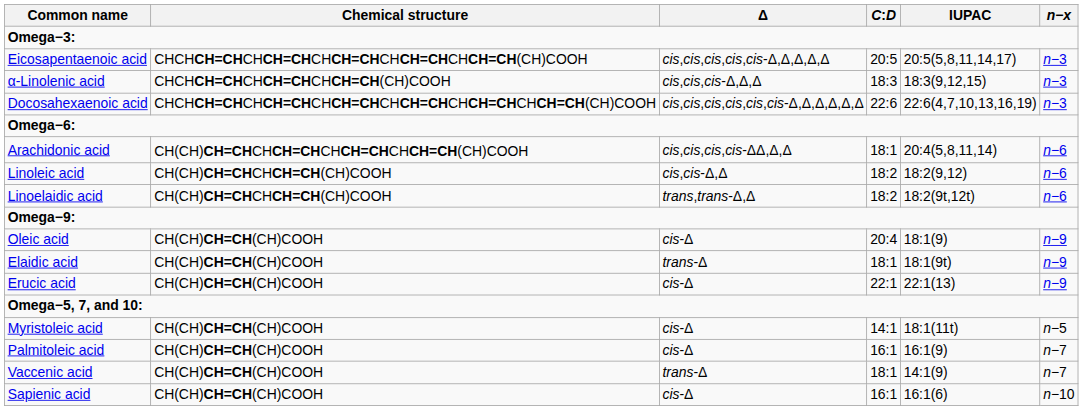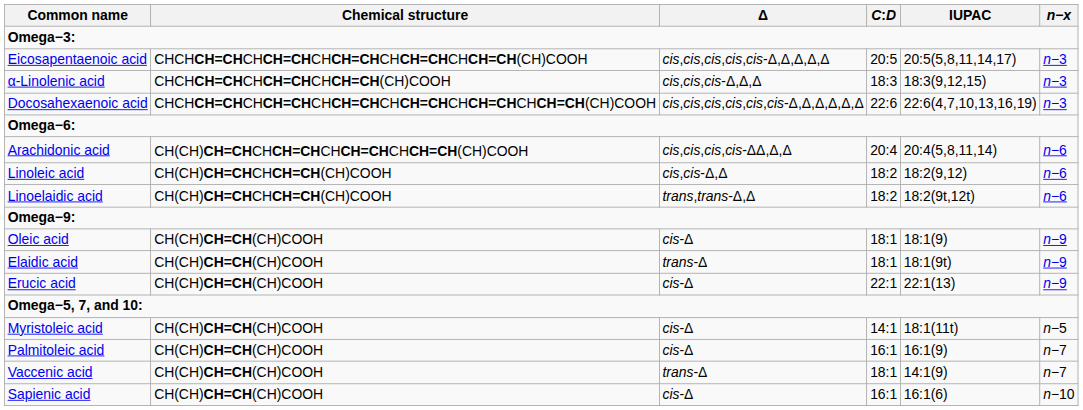Arachidonic acid | C:D: 18:1 -> 20:4
Oleic acid | C:D: 20:4 -> 18:1
